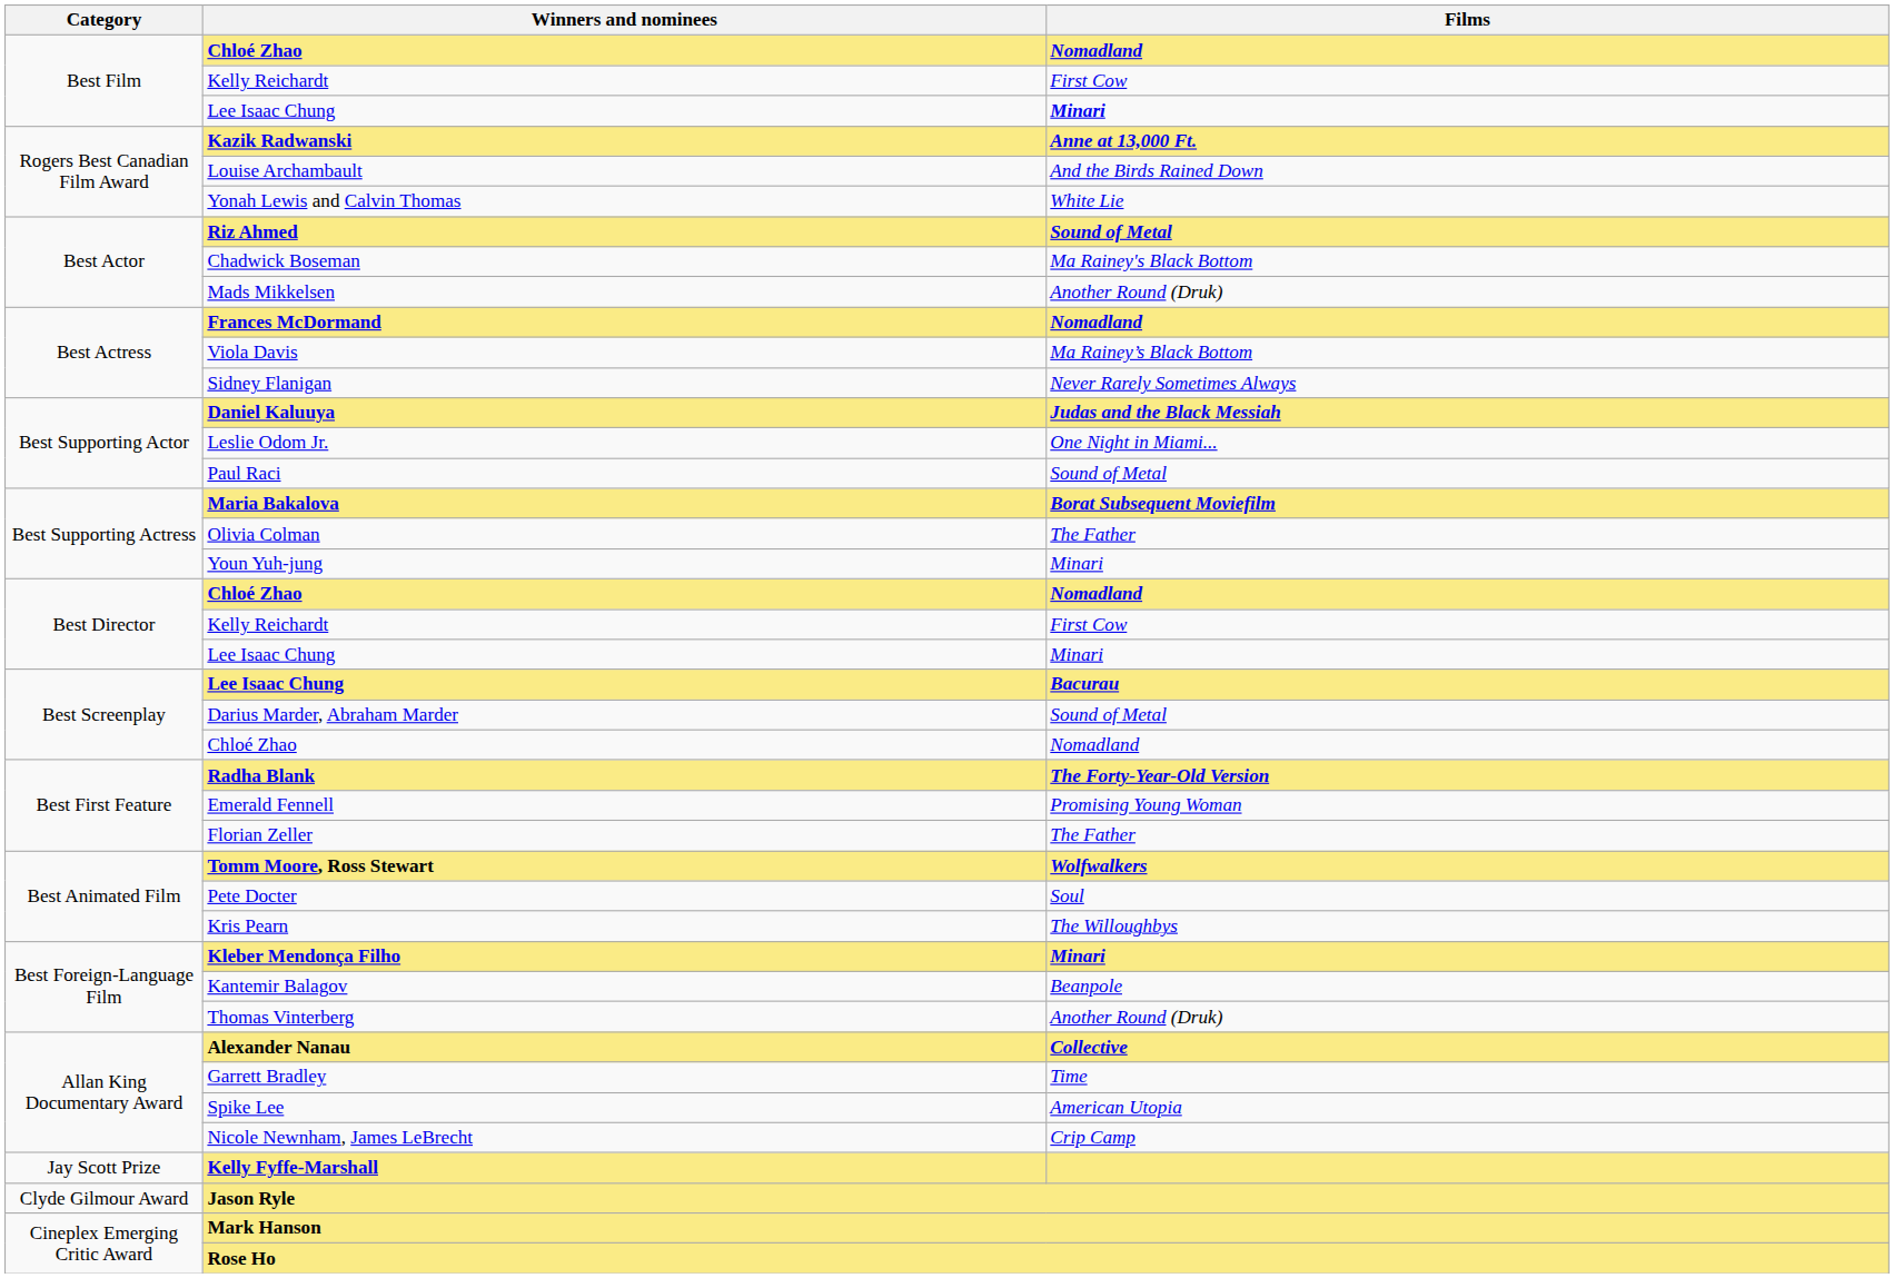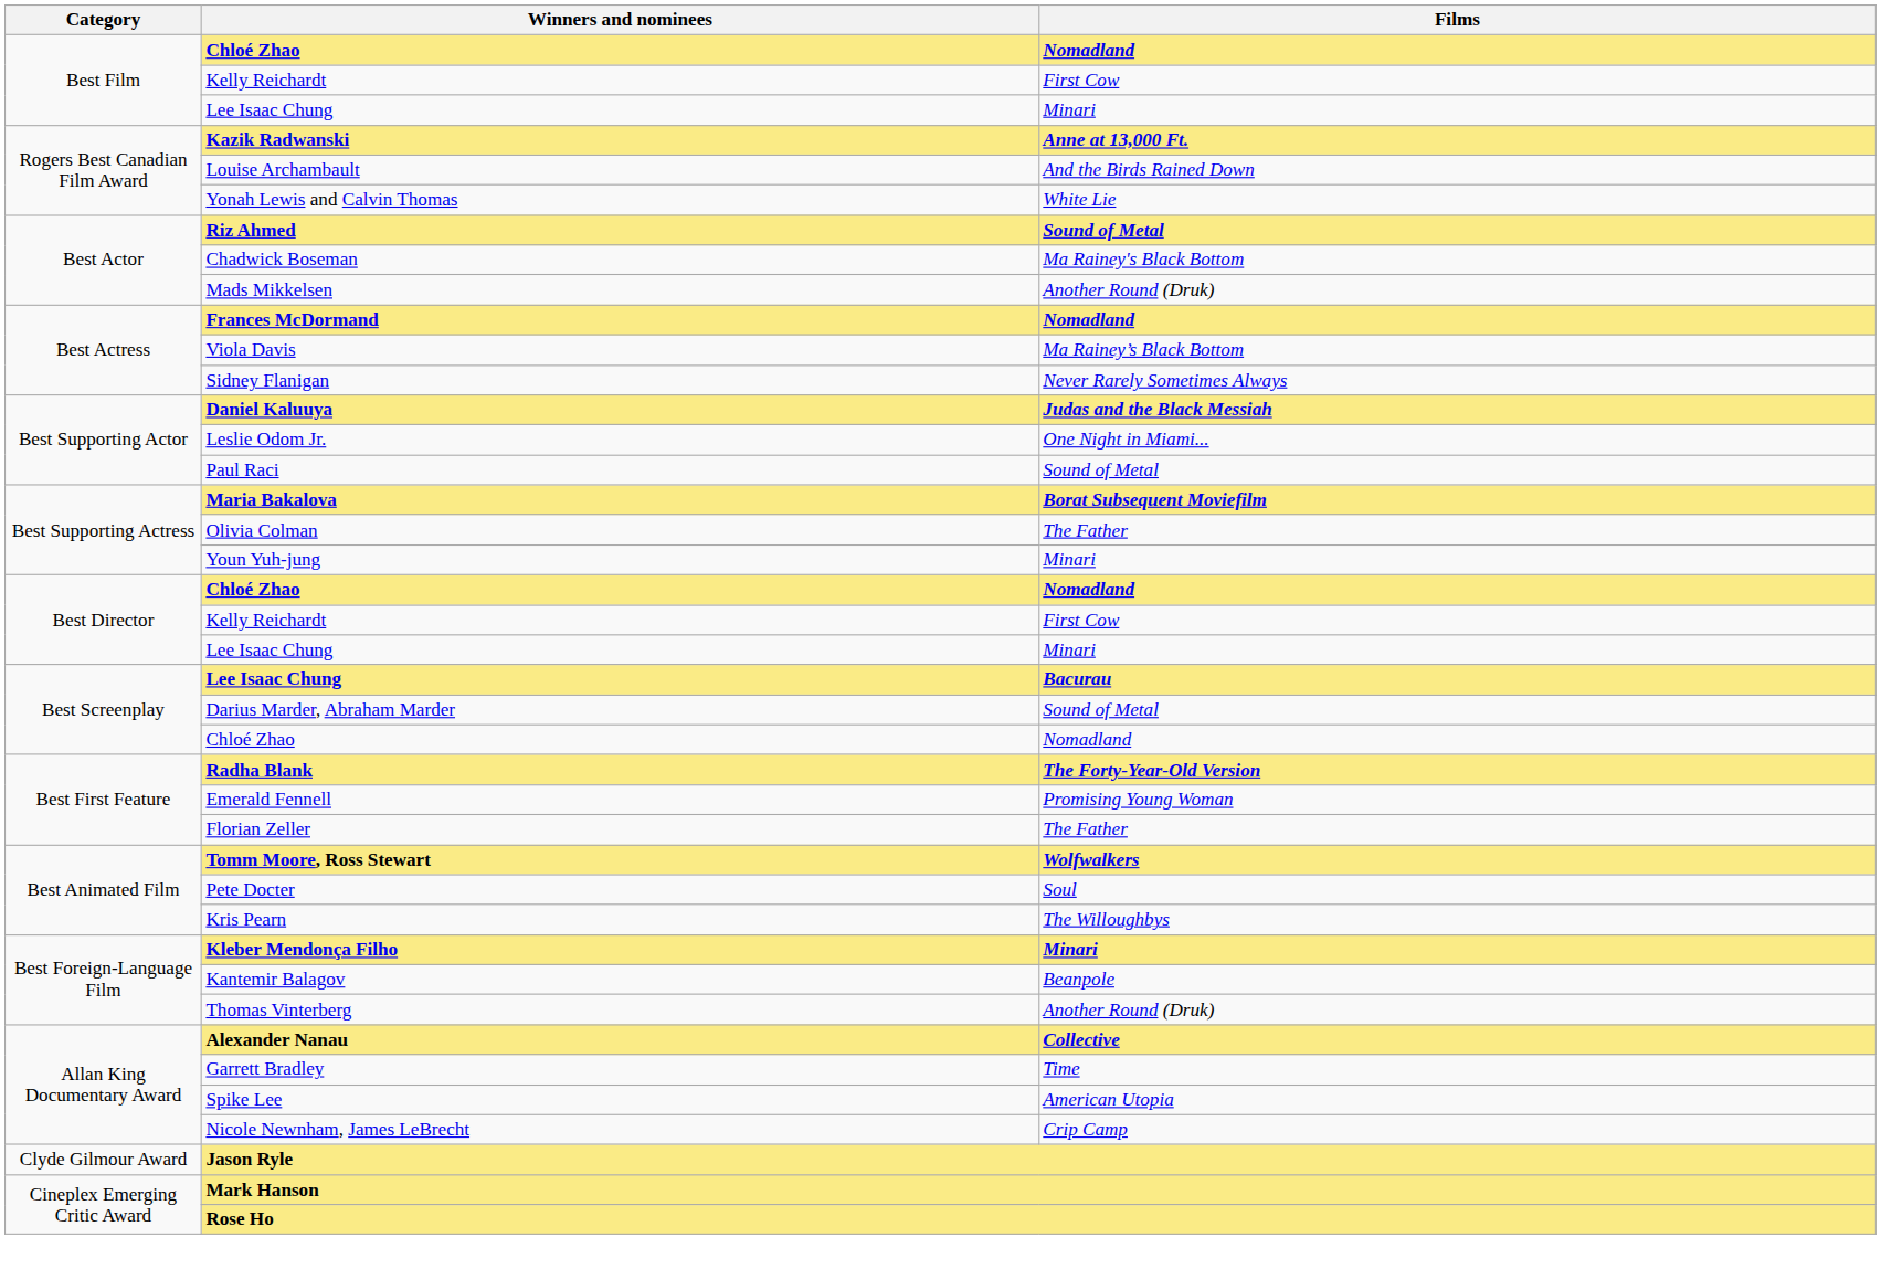Best Film / Lee Isaac Chung | Films: bold -> normal
- row: Jay Scott Prize | Kelly Fyffe-Marshall
